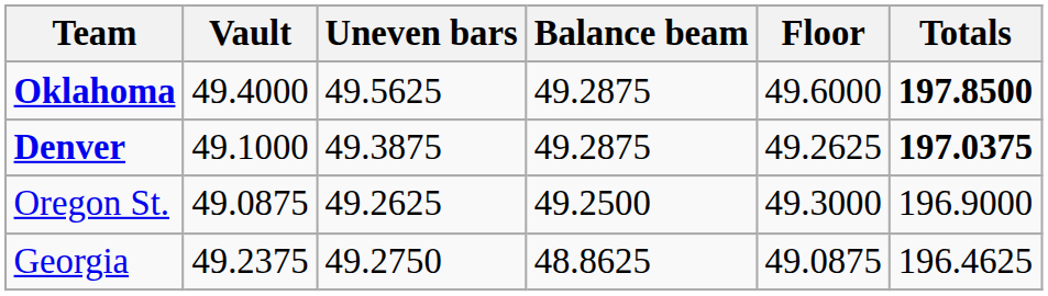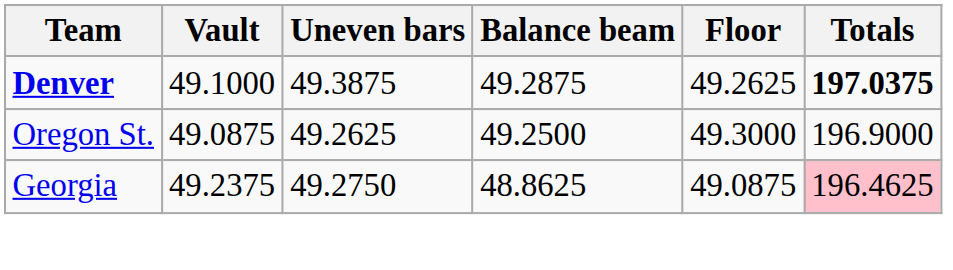- row: Oklahoma | 49.4000 | 49.5625 | 49.2875 | 49.6000 | 197.8500
Georgia | Totals: no background -> pink background
